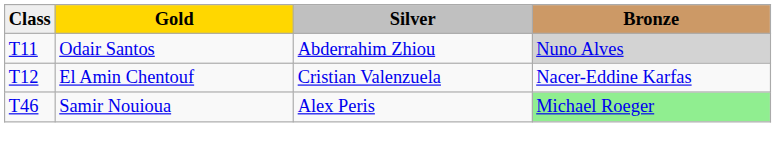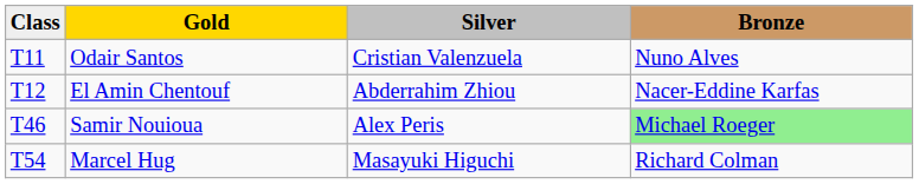Odair Santos | Silver: Abderrahim Zhiou -> Cristian Valenzuela
Odair Santos | Bronze: lightgrey background -> no background
El Amin Chentouf | Silver: Cristian Valenzuela -> Abderrahim Zhiou
+ row: T54 | Marcel Hug | Masayuki Higuchi | Richard Colman
